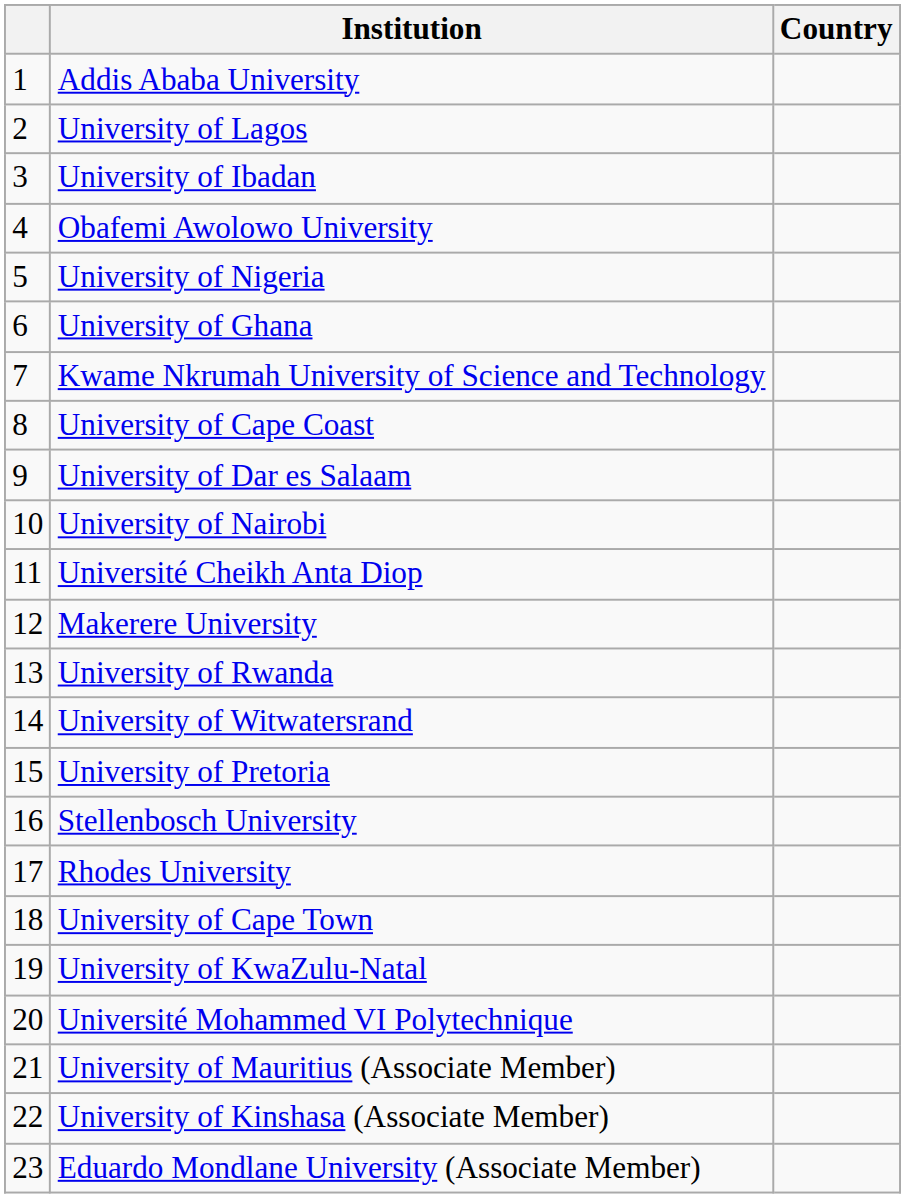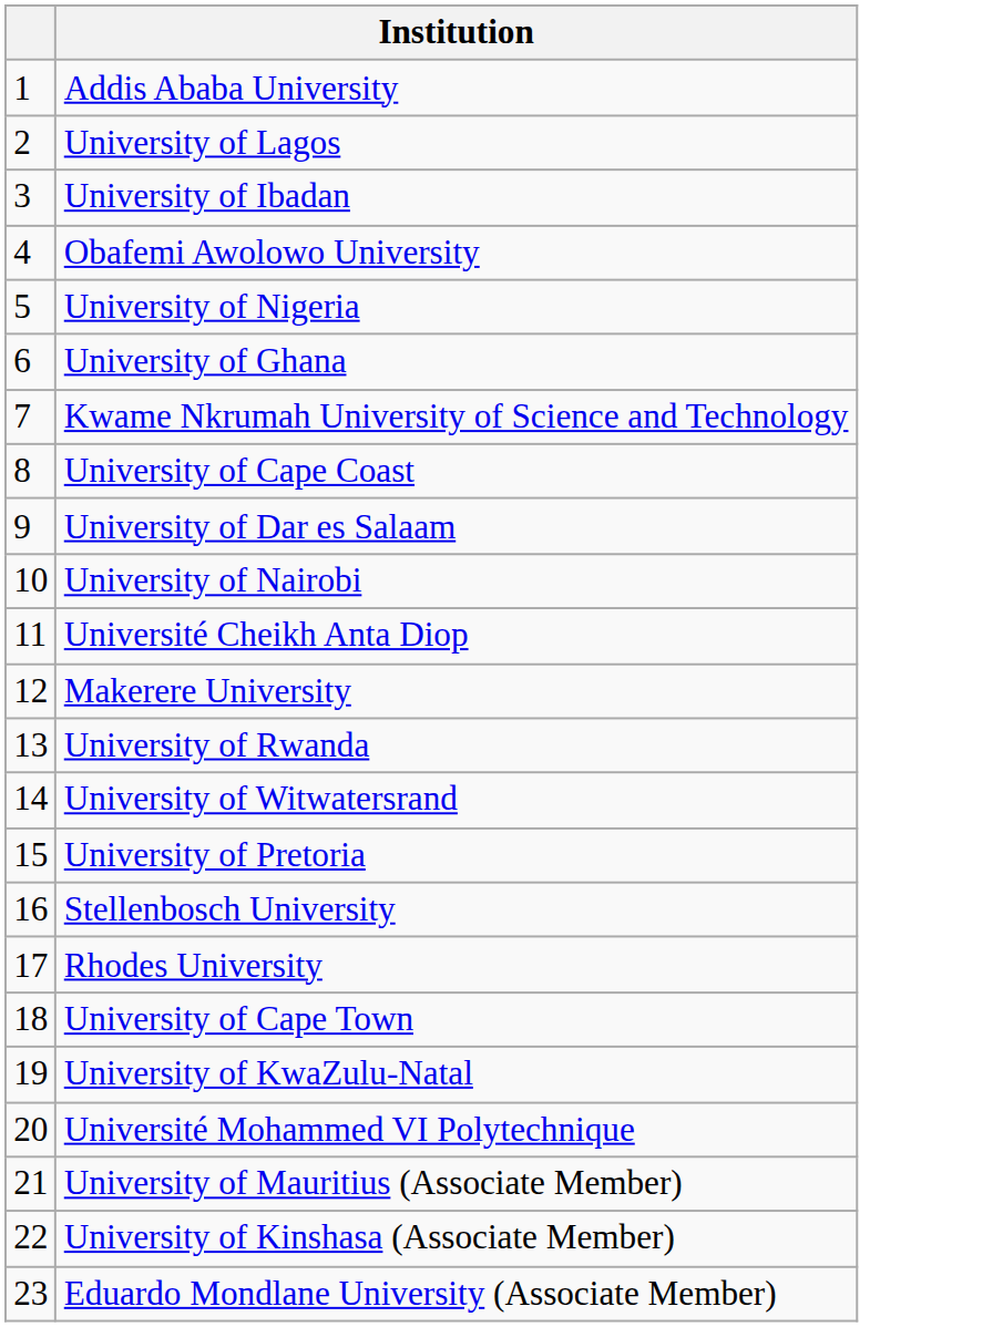- column: Country
